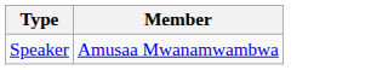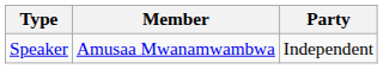+ column: Party | Independent
